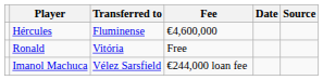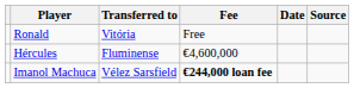rows swapped: Hércules <-> Ronald
Imanol Machuca | Fee: normal -> bold
